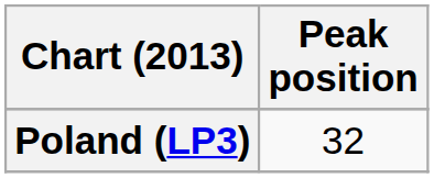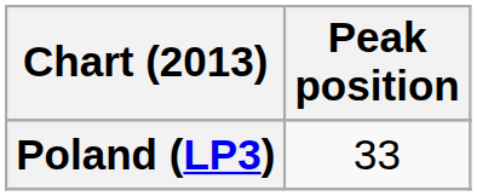Poland (LP3) | Peak position: 32 -> 33
